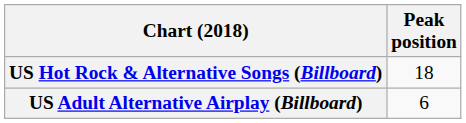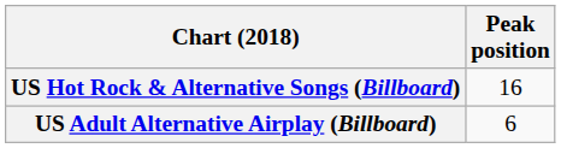US Hot Rock & Alternative Songs (Billboard) | Peak position: 18 -> 16
